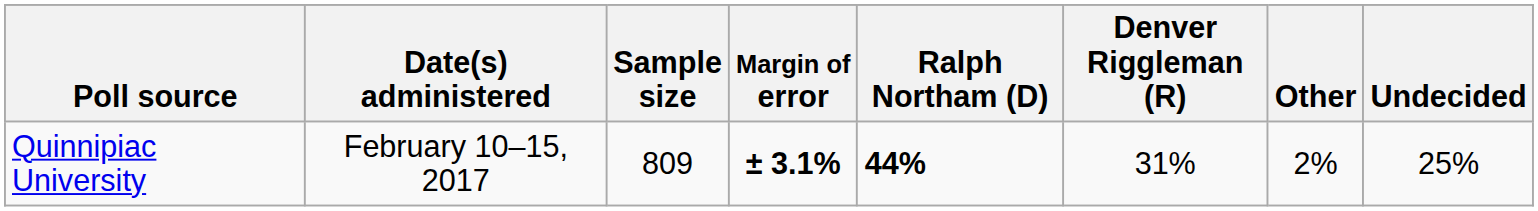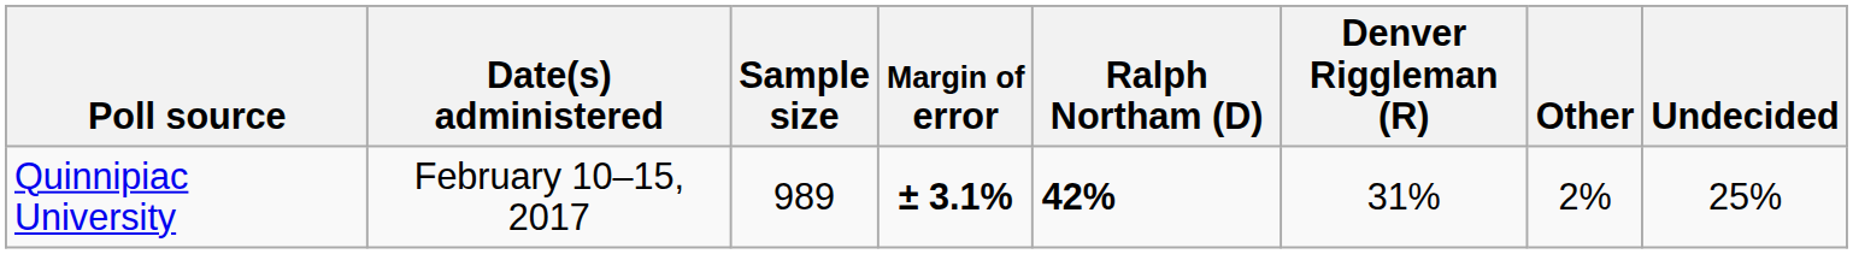Quinnipiac University | Sample size: 809 -> 989
Quinnipiac University | Ralph Northam (D): 44% -> 42%
